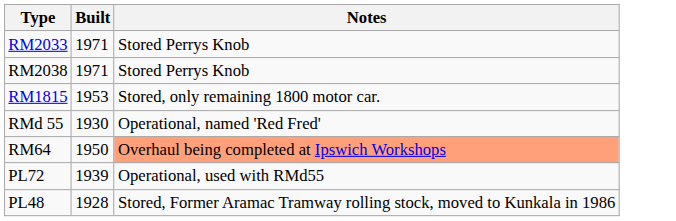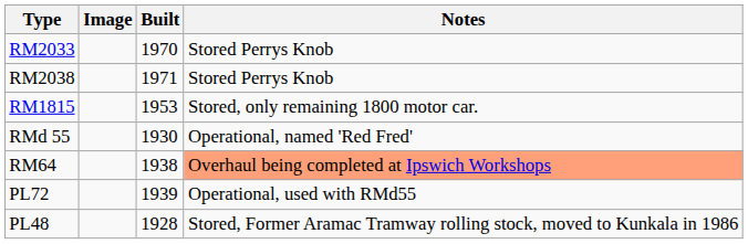+ column: Image
RM2033 | Built: 1971 -> 1970
RM64 | Built: 1950 -> 1938
